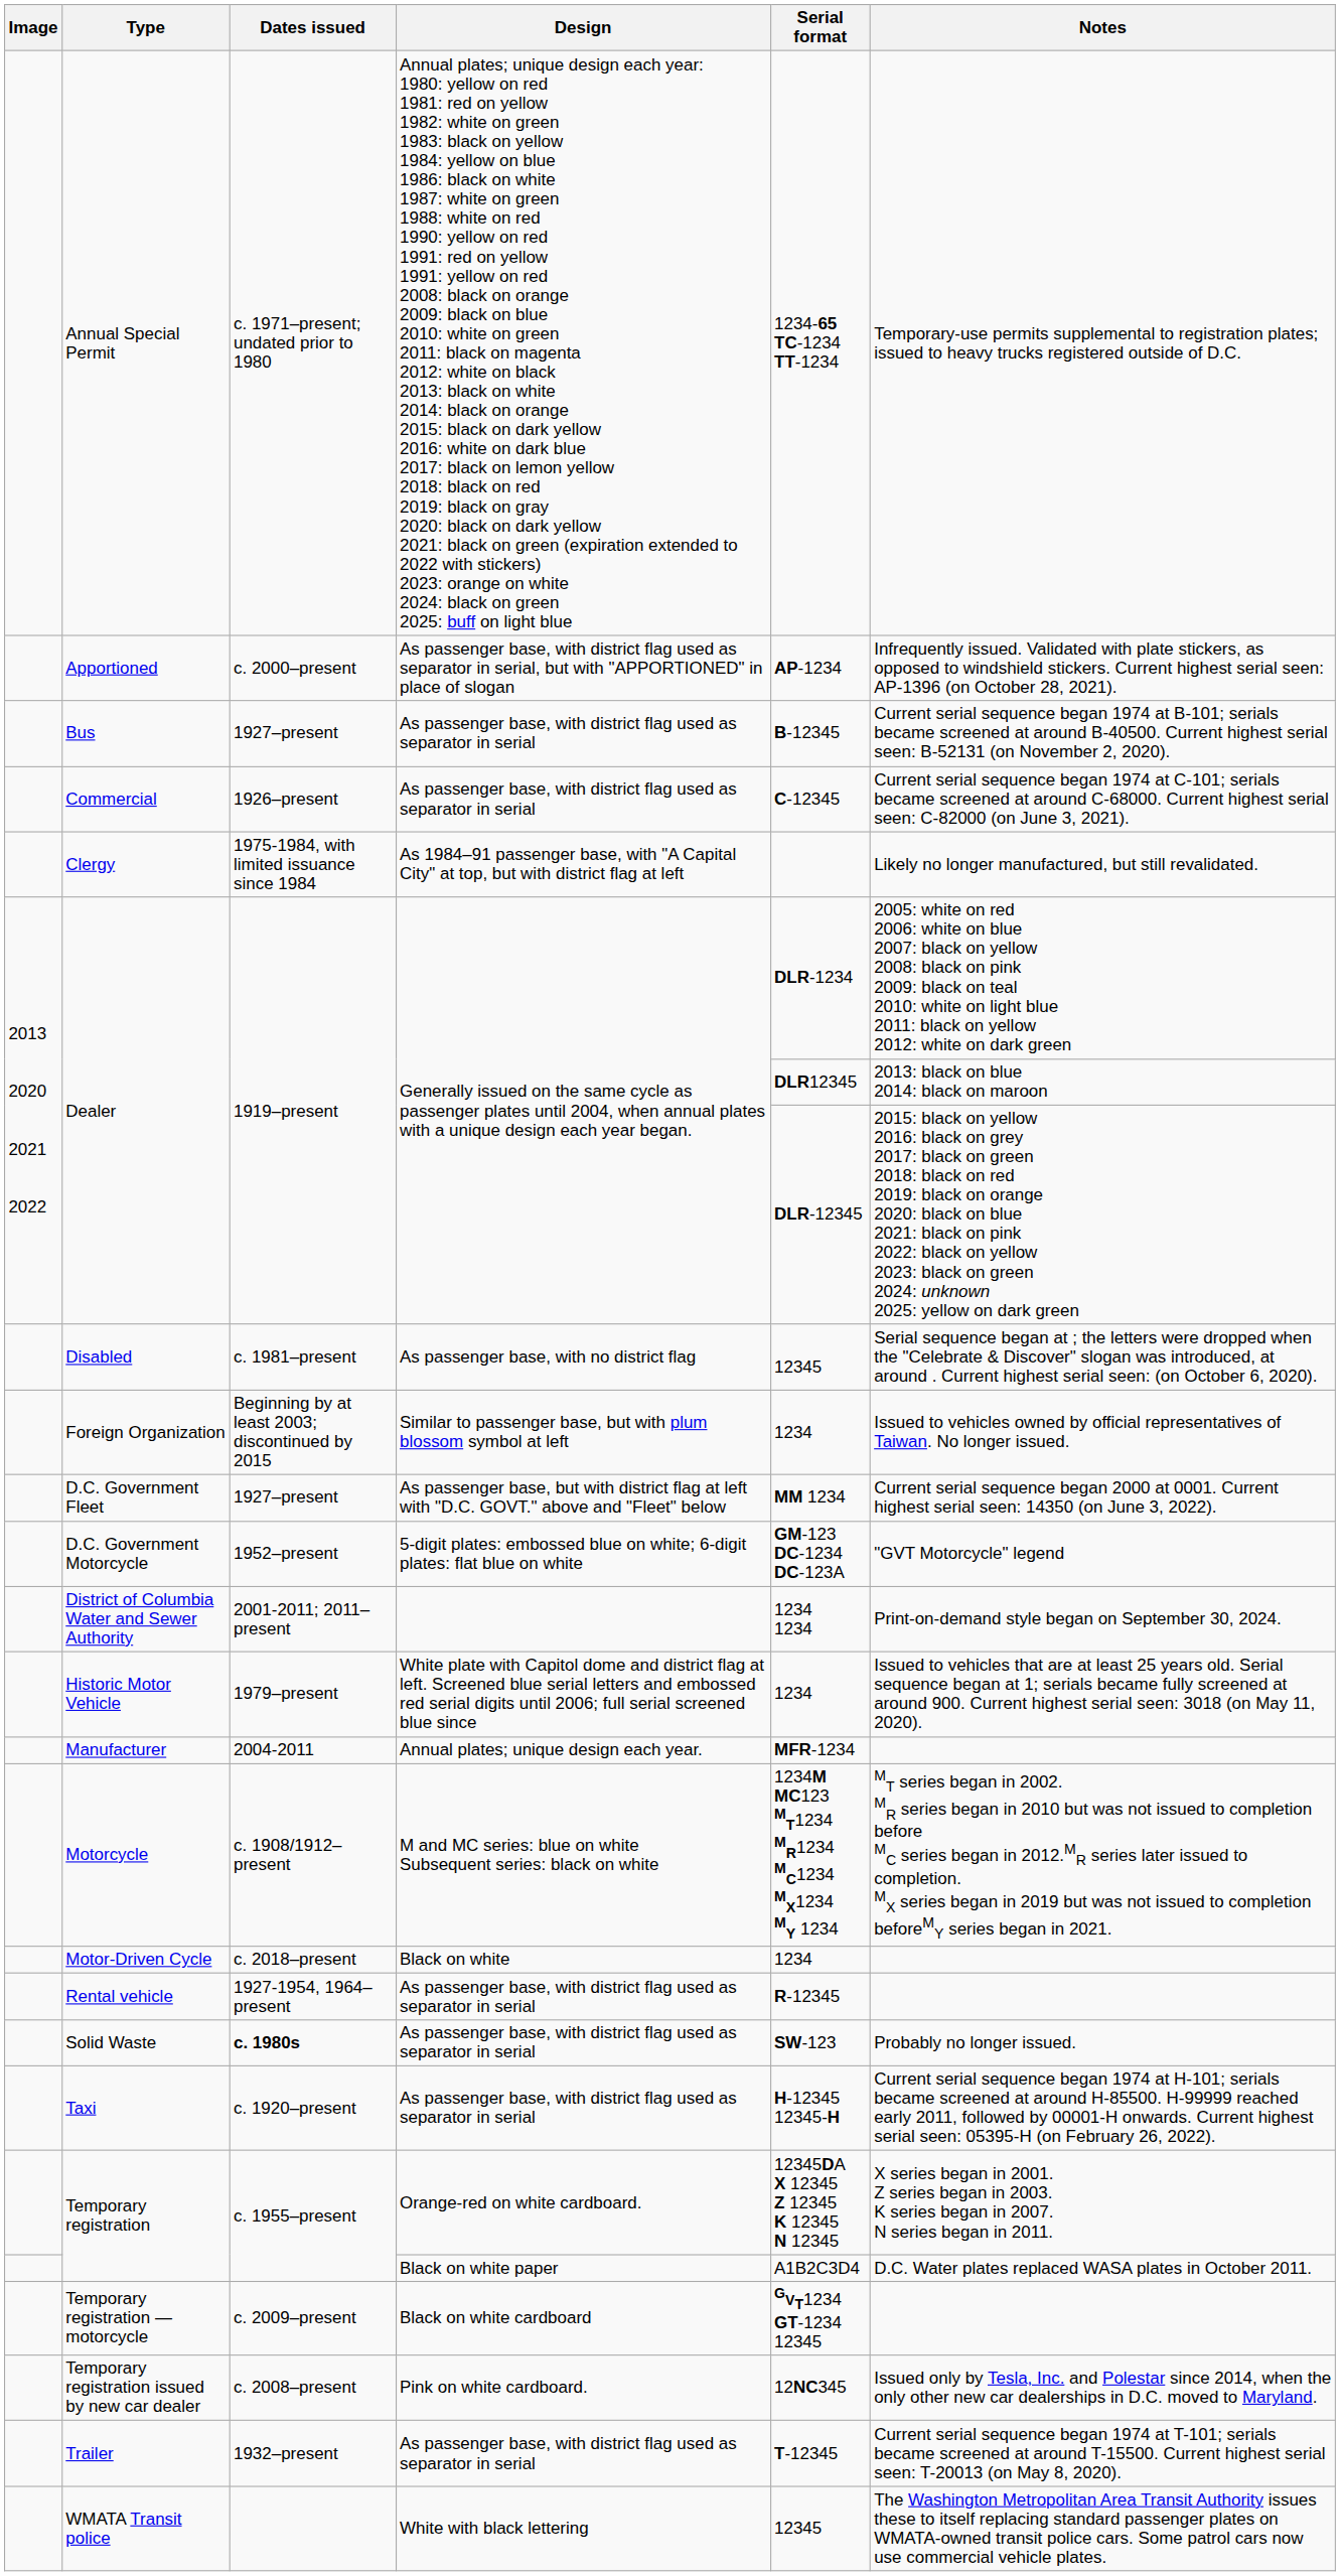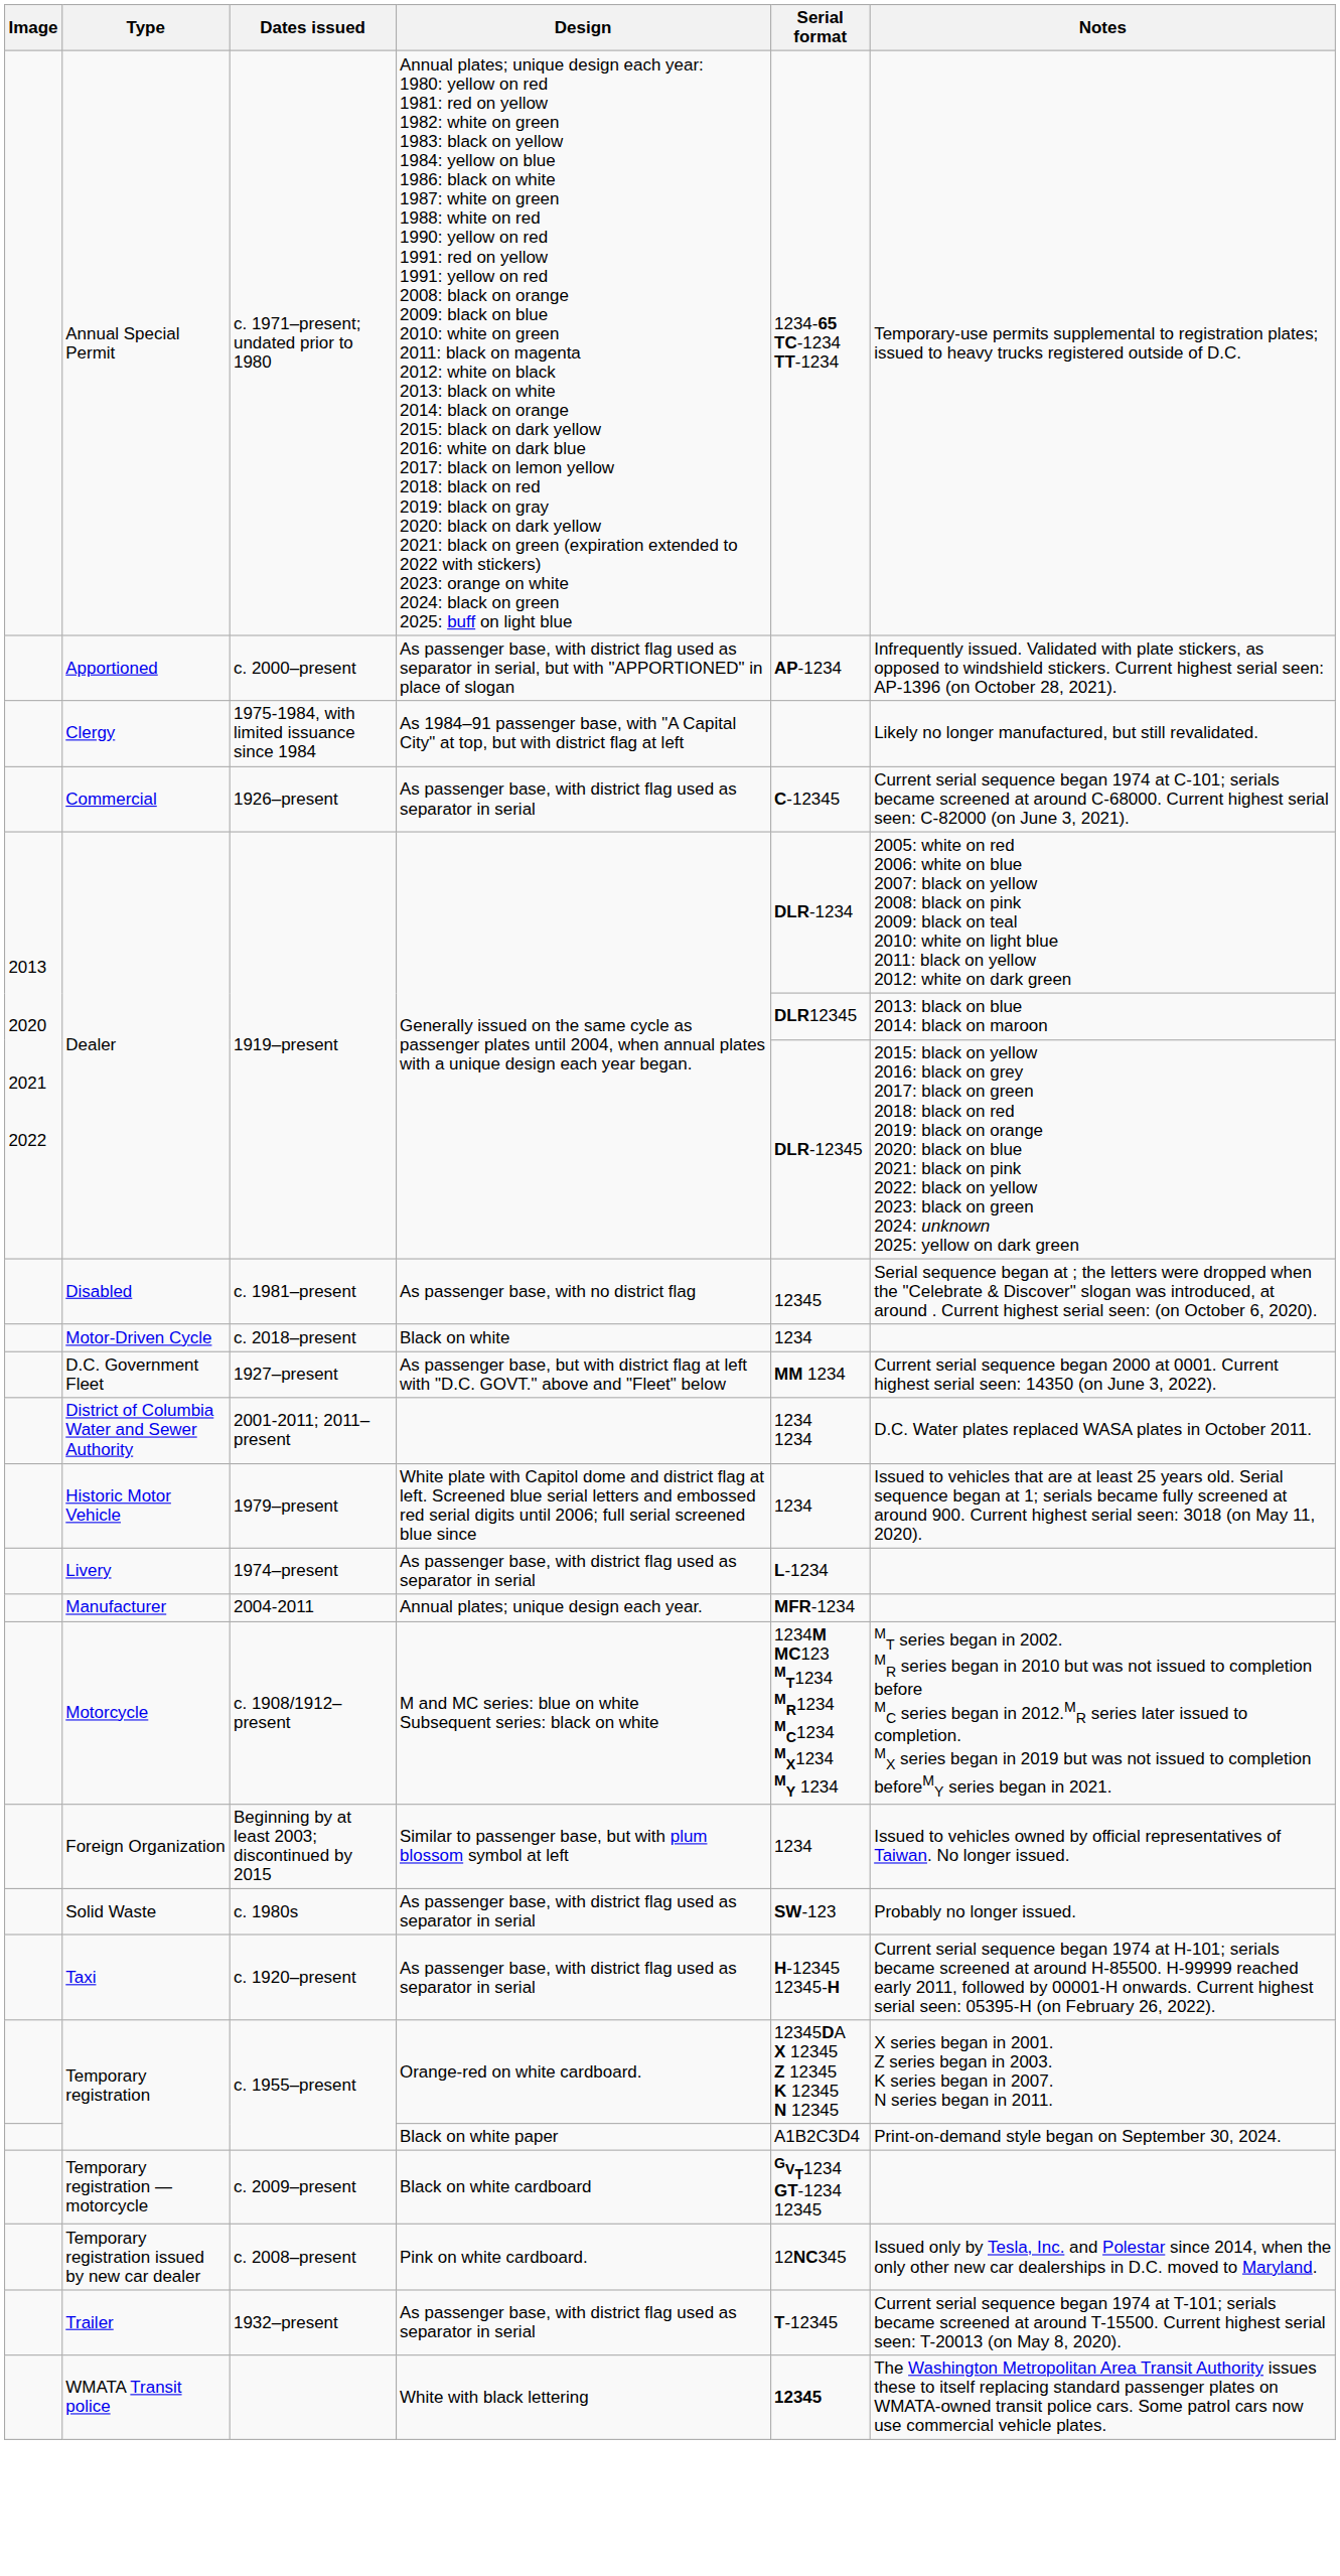- row: Bus | 1927–present | As passenger base, with district flag used as separator in serial | B-12345 | Current serial sequence began 1974 at B-101; serials became screened at around B-40500. Current highest serial seen: B-52131 (on November 2, 2020).
rows swapped: Clergy <-> Commercial
rows swapped: Foreign Organization <-> Motor-Driven Cycle
- row: D.C. Government Motorcycle | 1952–present | 5-digit plates: embossed blue on white; 6-digit plates: flat blue on white | GM-123 DC-1234 DC-123A | "GVT Motorcycle" legend
District of Columbia Water and Sewer Authority | Notes: Print-on-demand style began on September 30, 2024. -> D.C. Water plates replaced WASA plates in October 2011.
+ row: Livery | 1974–present | As passenger base, with district flag used as separator in serial | L-1234
- row: Rental vehicle | 1927-1954, 1964–present | As passenger base, with district flag used as separator in serial | R-12345
Solid Waste | Dates issued: bold -> normal
Temporary registration / Black on white paper | Notes: D.C. Water plates replaced WASA plates in October 2011. -> Print-on-demand style began on September 30, 2024.
WMATA Transit police | Serial format: normal -> bold
